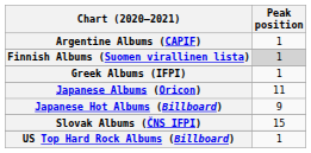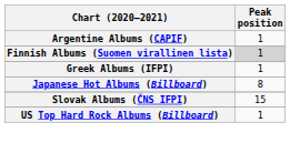- row: Japanese Albums (Oricon) | 11
Japanese Hot Albums (Billboard) | Peak position: 9 -> 8
